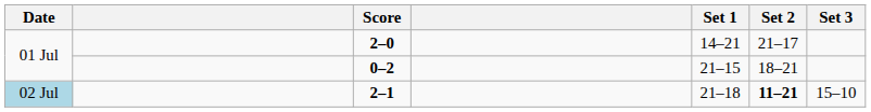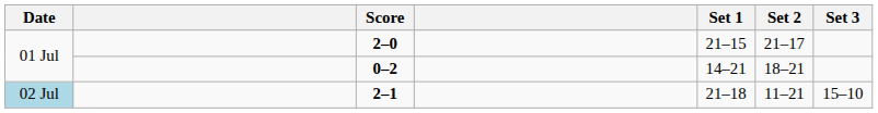2–0 | Set 1: 14–21 -> 21–15
0–2 | Set 1: 21–15 -> 14–21
2–1 | Set 2: bold -> normal
